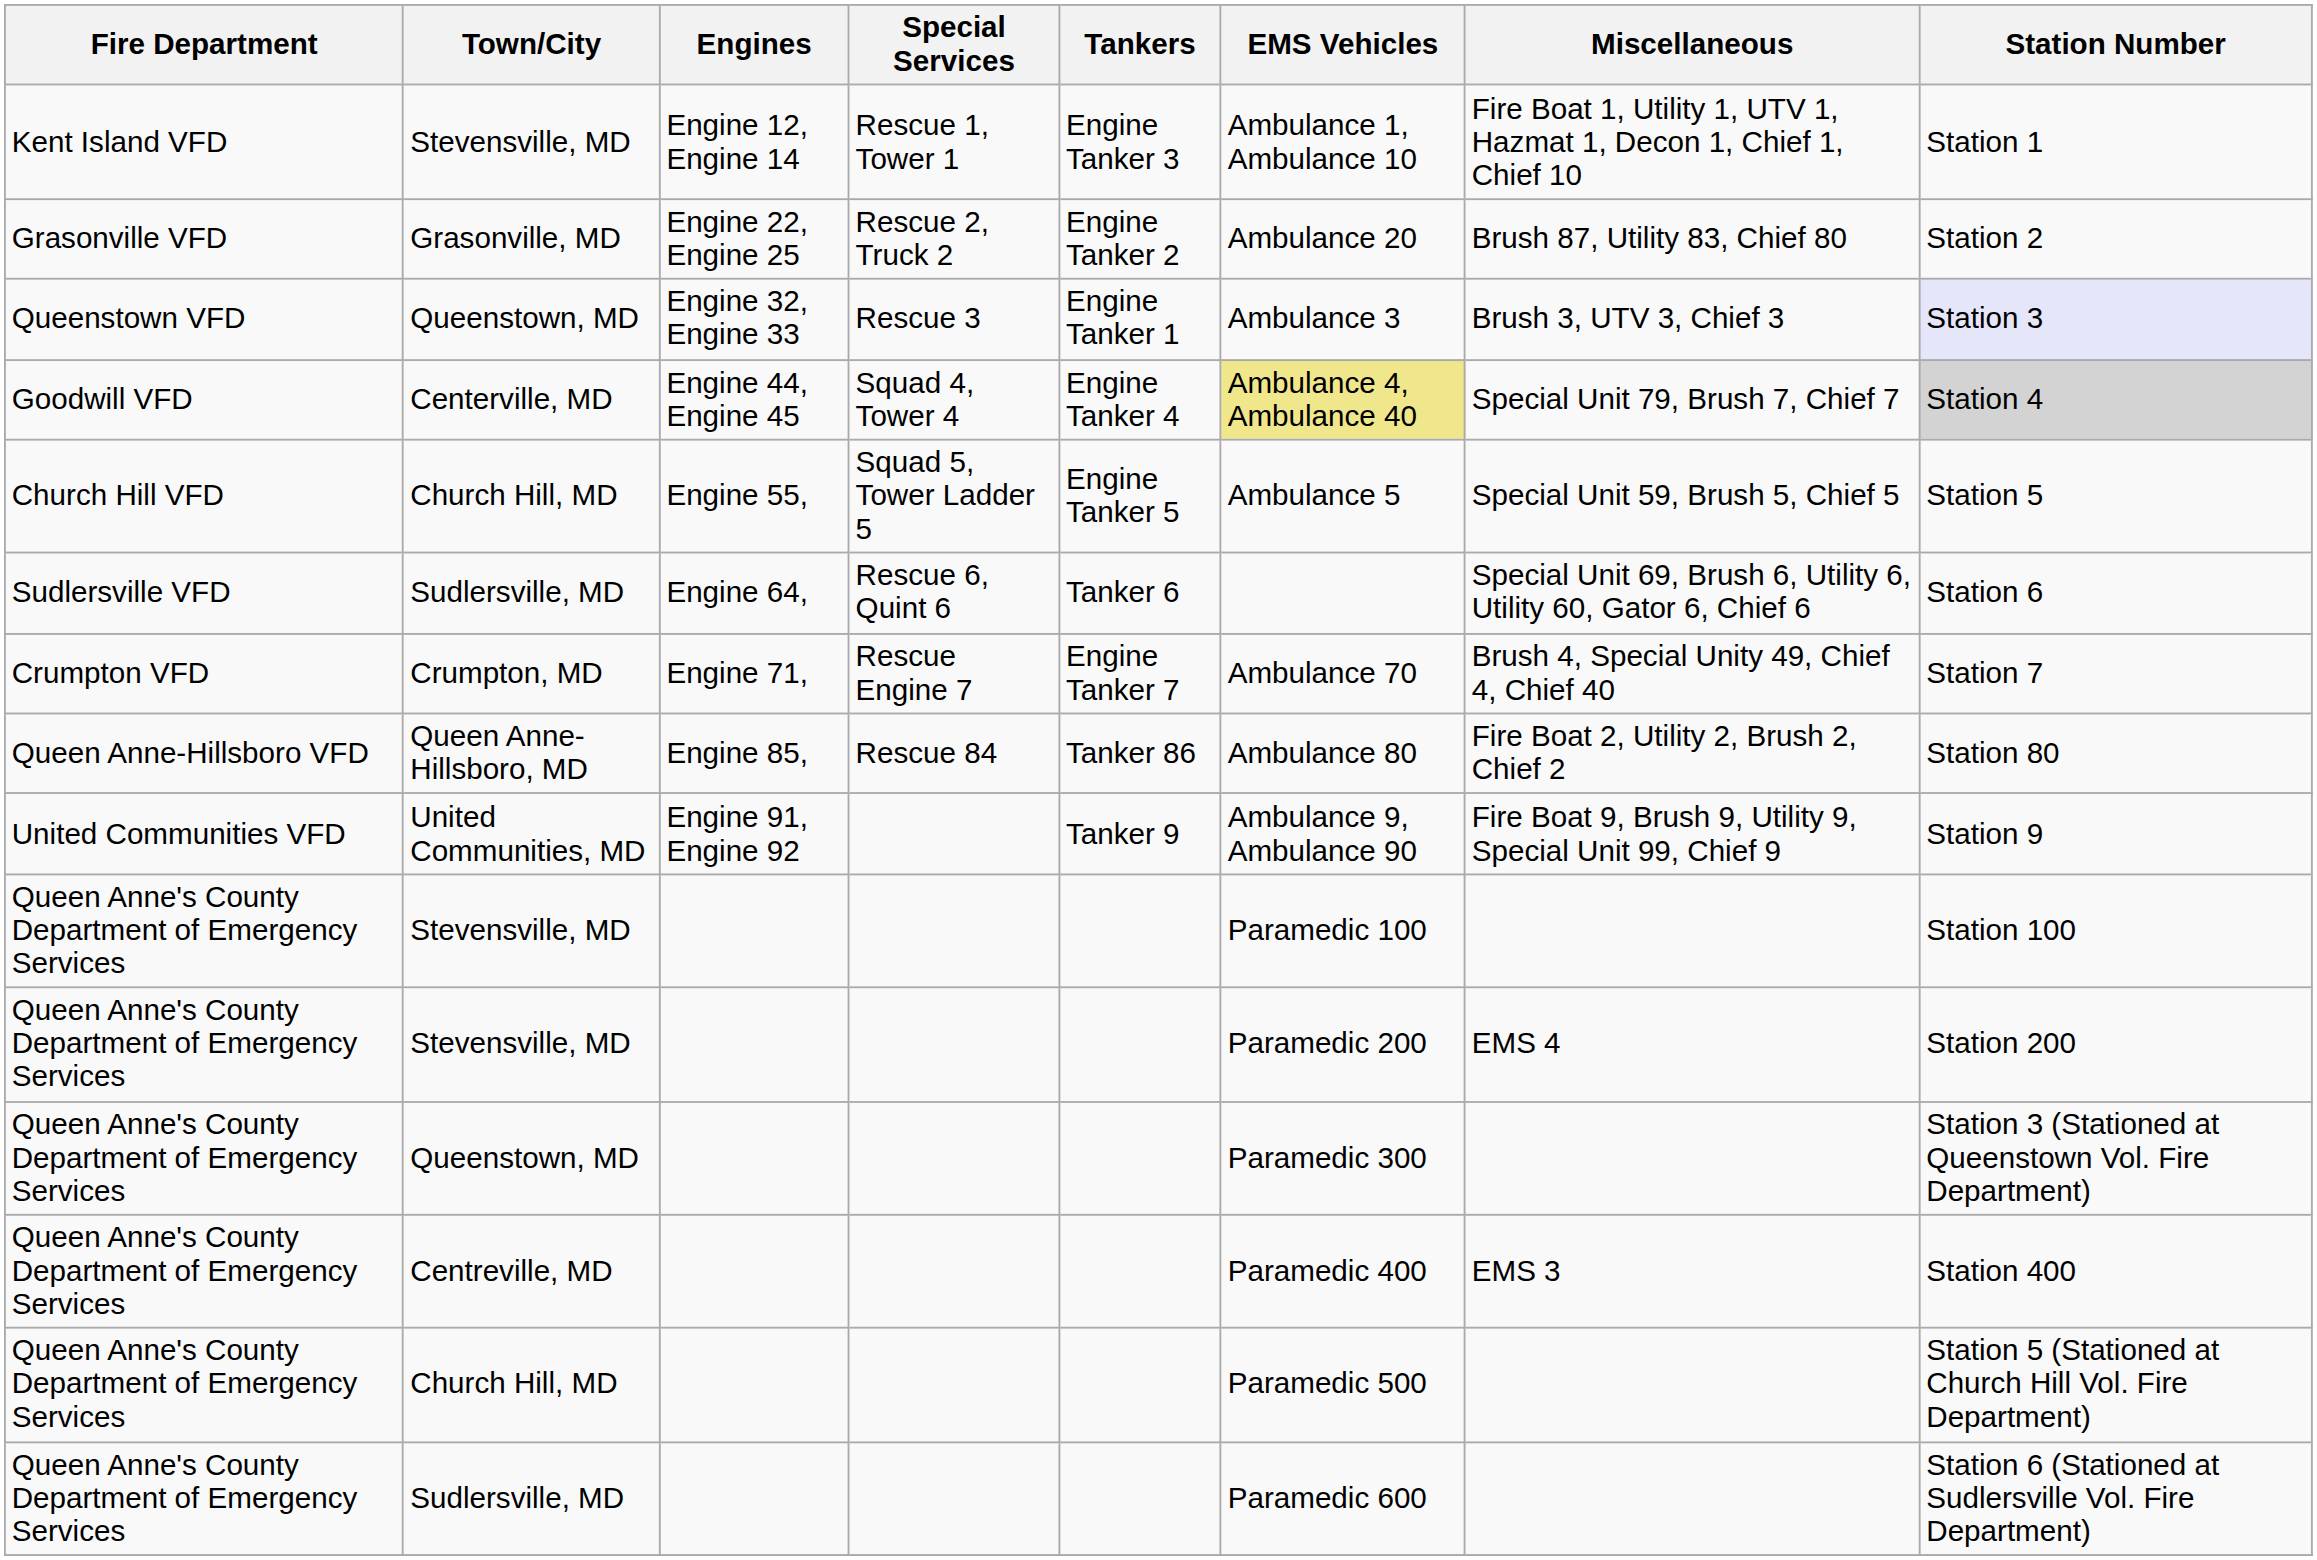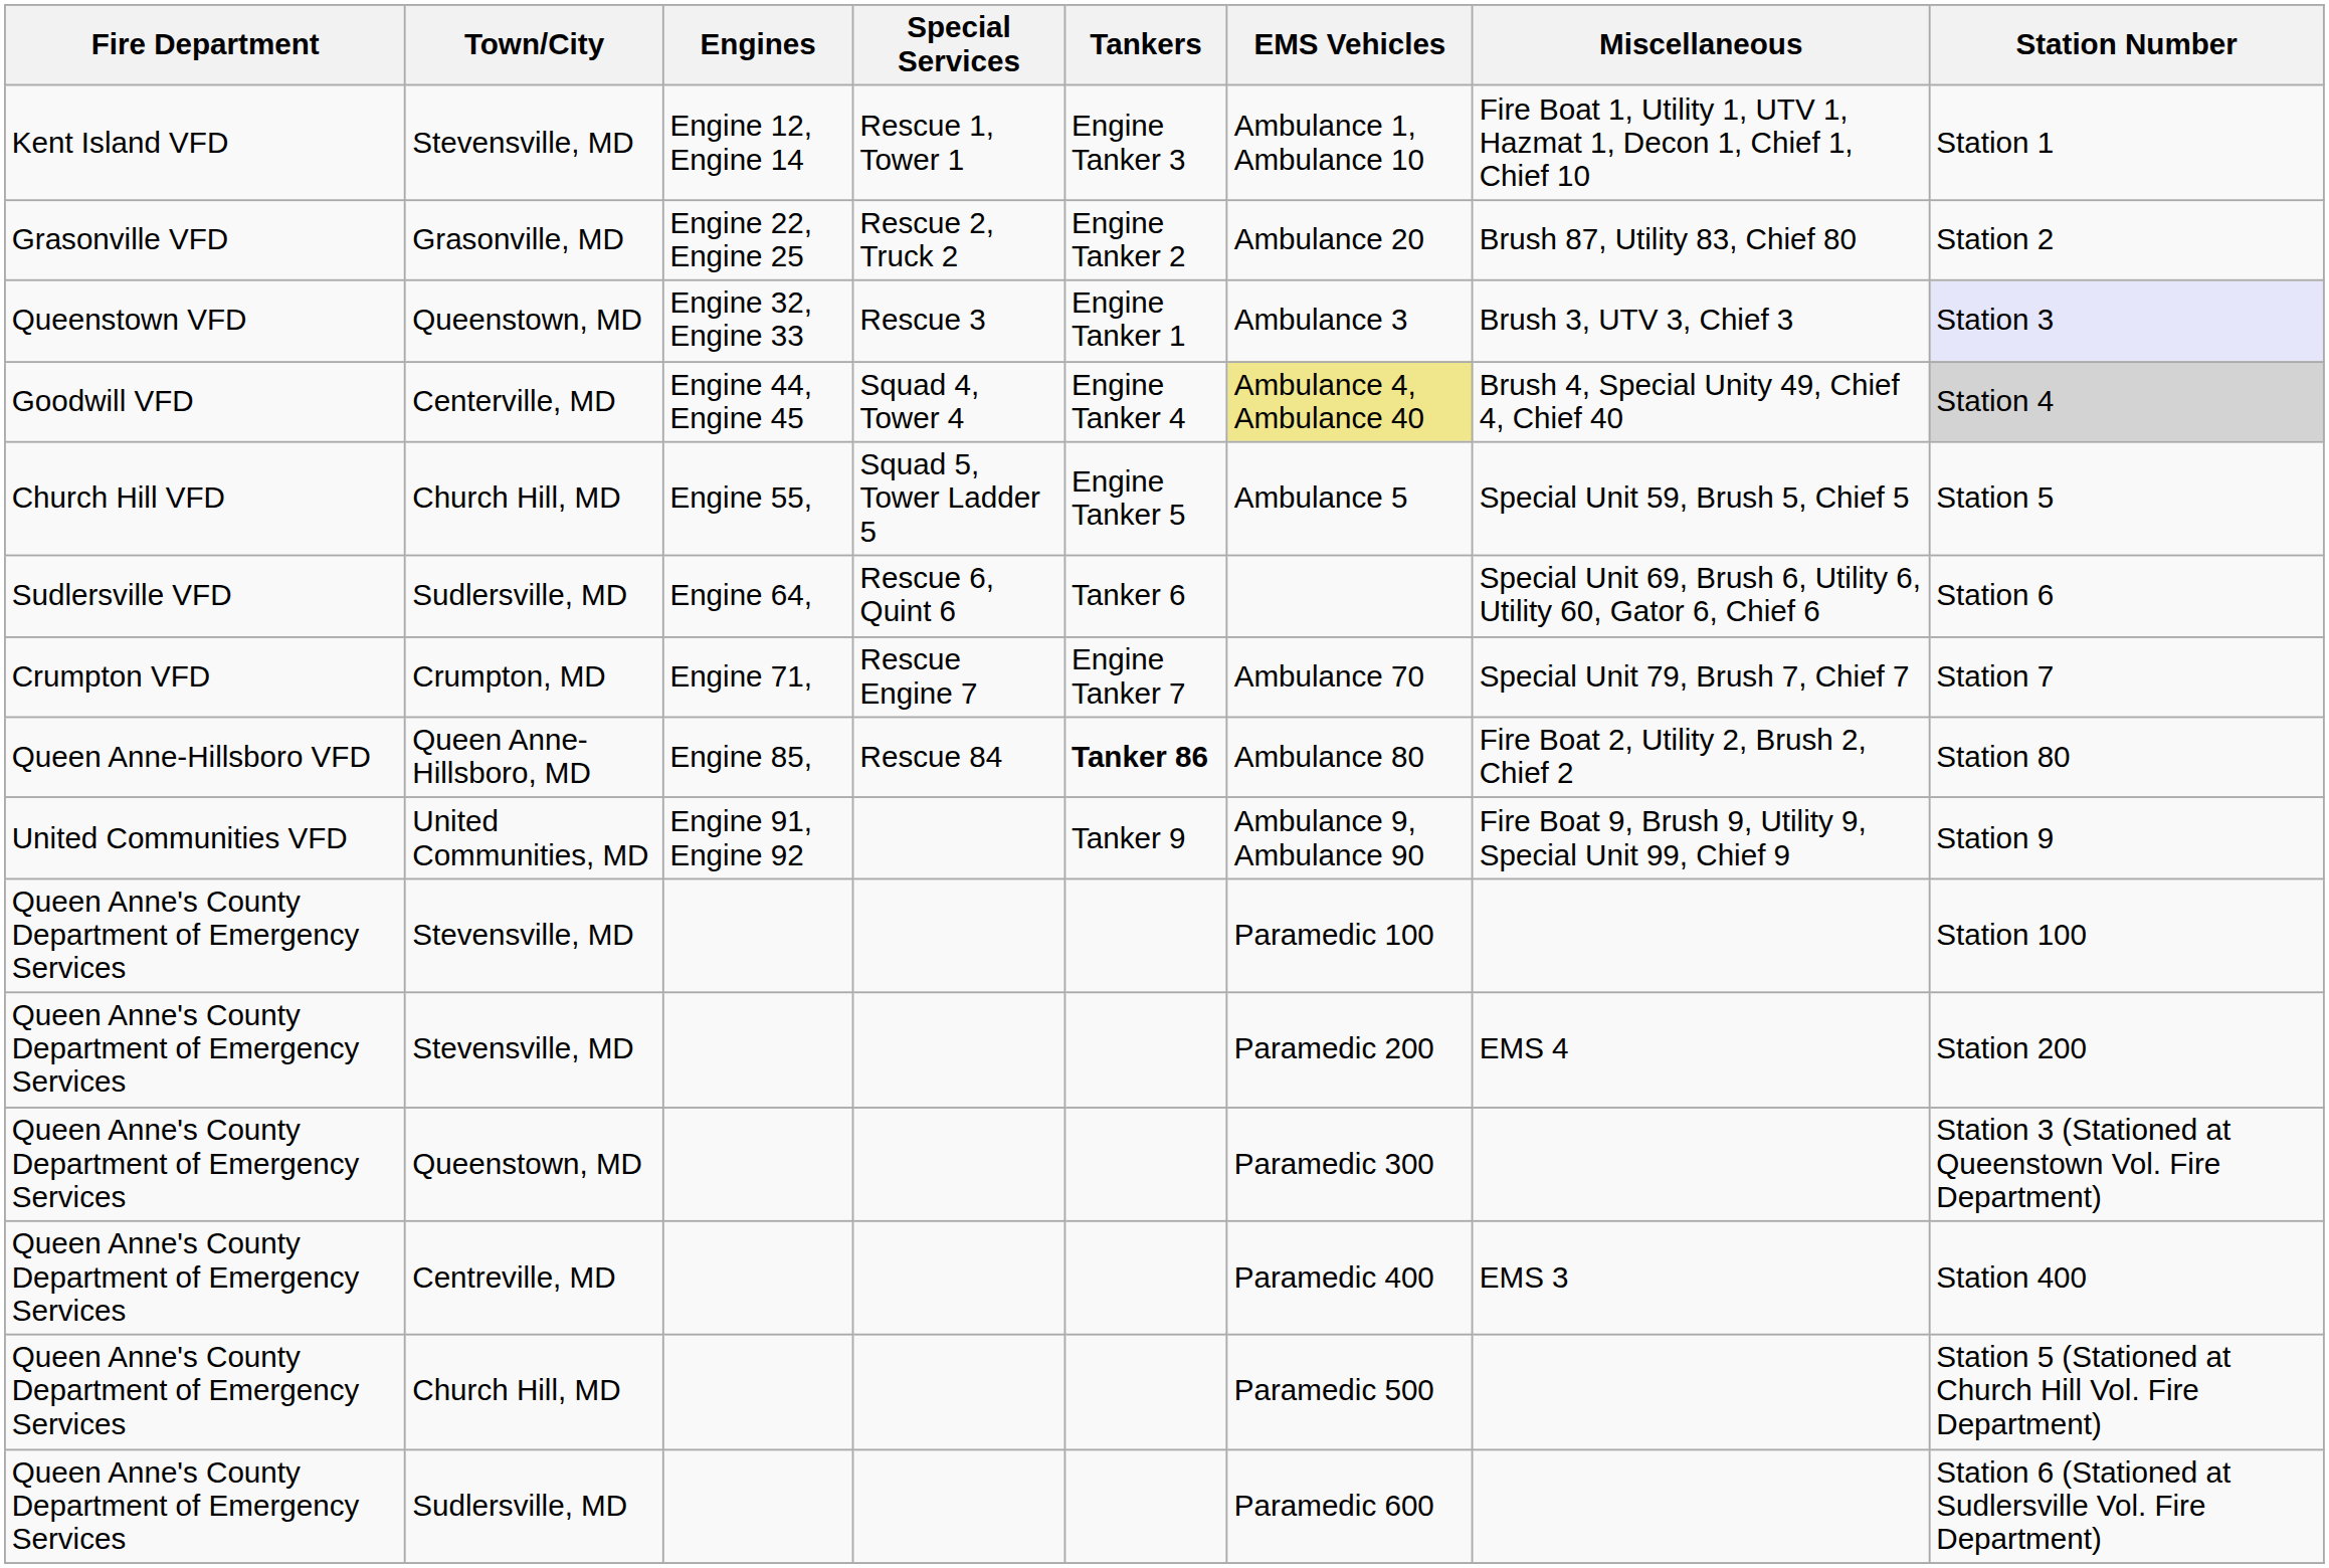Goodwill VFD | Miscellaneous: Special Unit 79, Brush 7, Chief 7 -> Brush 4, Special Unity 49, Chief 4, Chief 40
Crumpton VFD | Miscellaneous: Brush 4, Special Unity 49, Chief 4, Chief 40 -> Special Unit 79, Brush 7, Chief 7
Queen Anne-Hillsboro VFD | Tankers: normal -> bold
